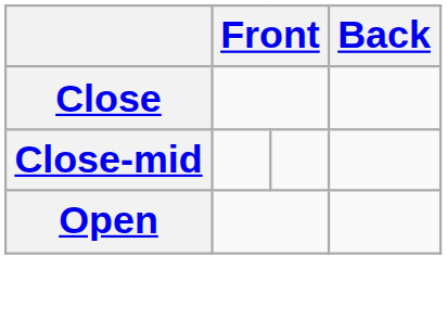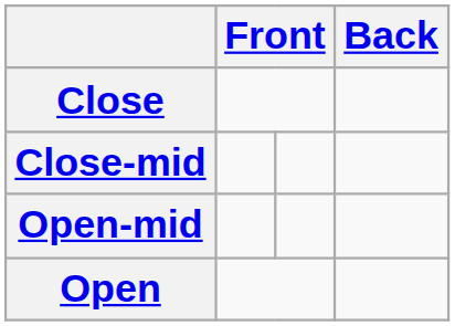+ row: Open-mid
